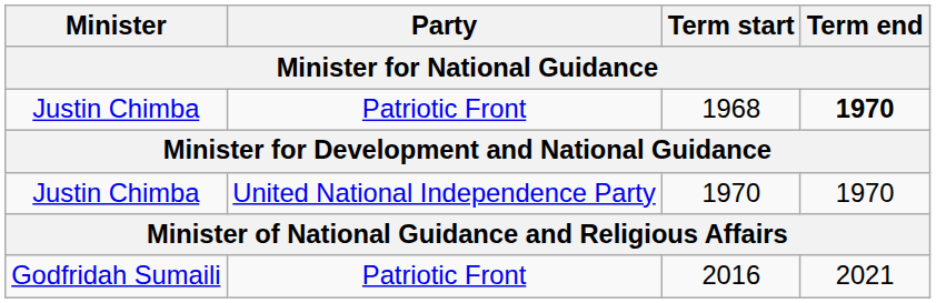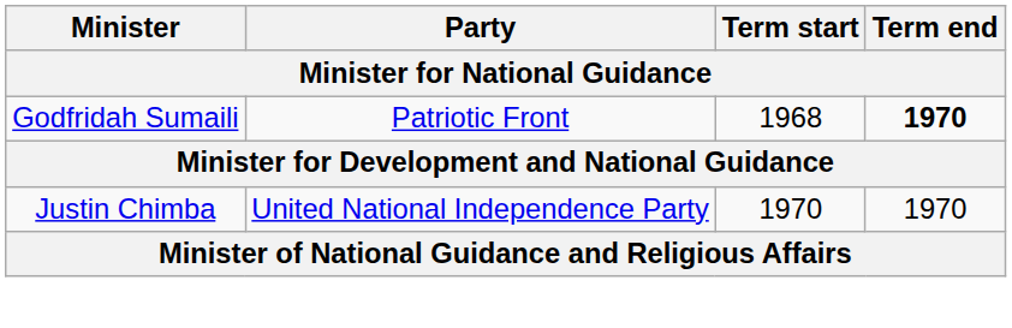1968 | Minister: Justin Chimba -> Godfridah Sumaili
- row: Godfridah Sumaili | Patriotic Front | 2016 | 2021
